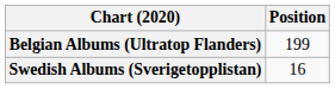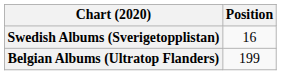rows swapped: Belgian Albums (Ultratop Flanders) <-> Swedish Albums (Sverigetopplistan)
